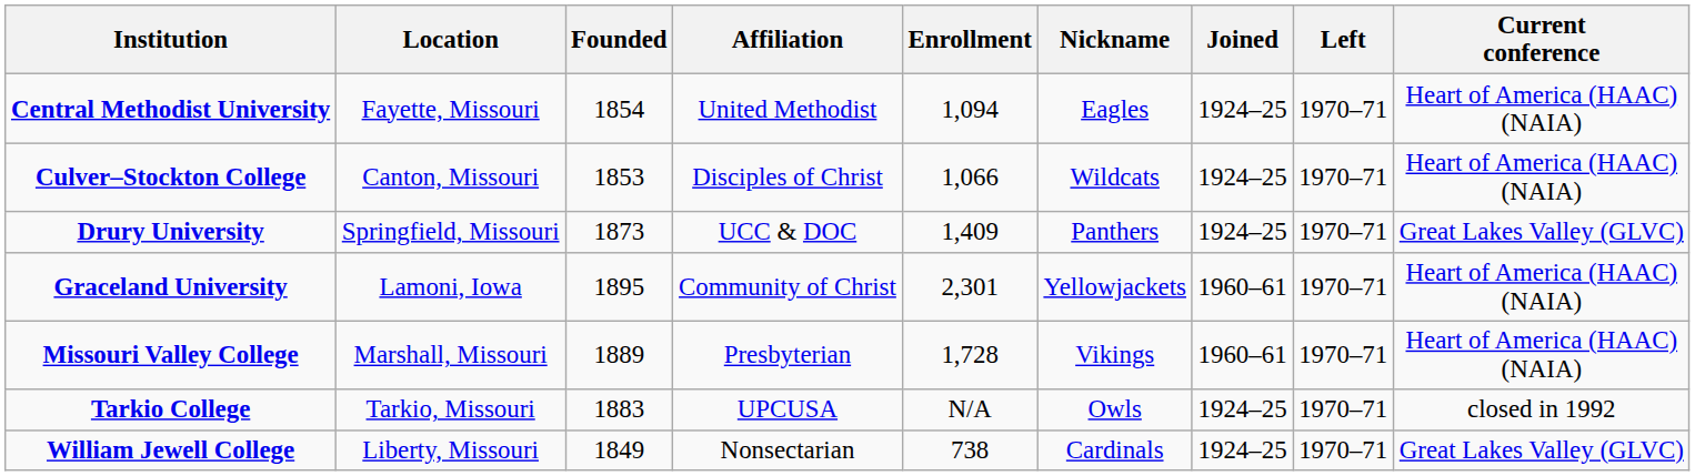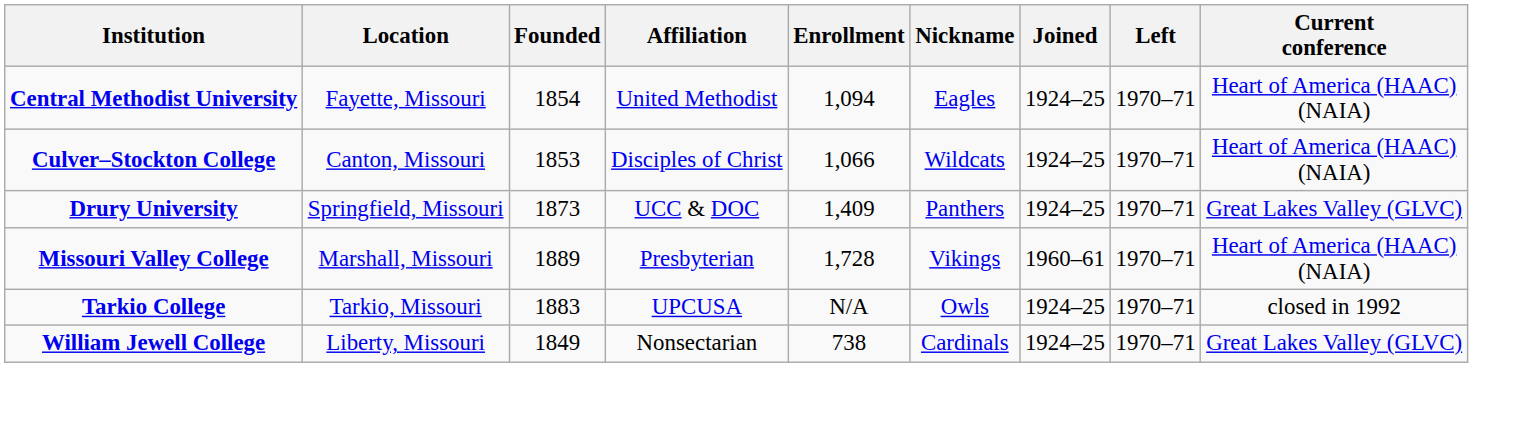- row: Graceland University | Lamoni, Iowa | 1895 | Community of Christ | 2,301 | Yellowjackets | 1960–61 | 1970–71 | Heart of America (HAAC) (NAIA)
